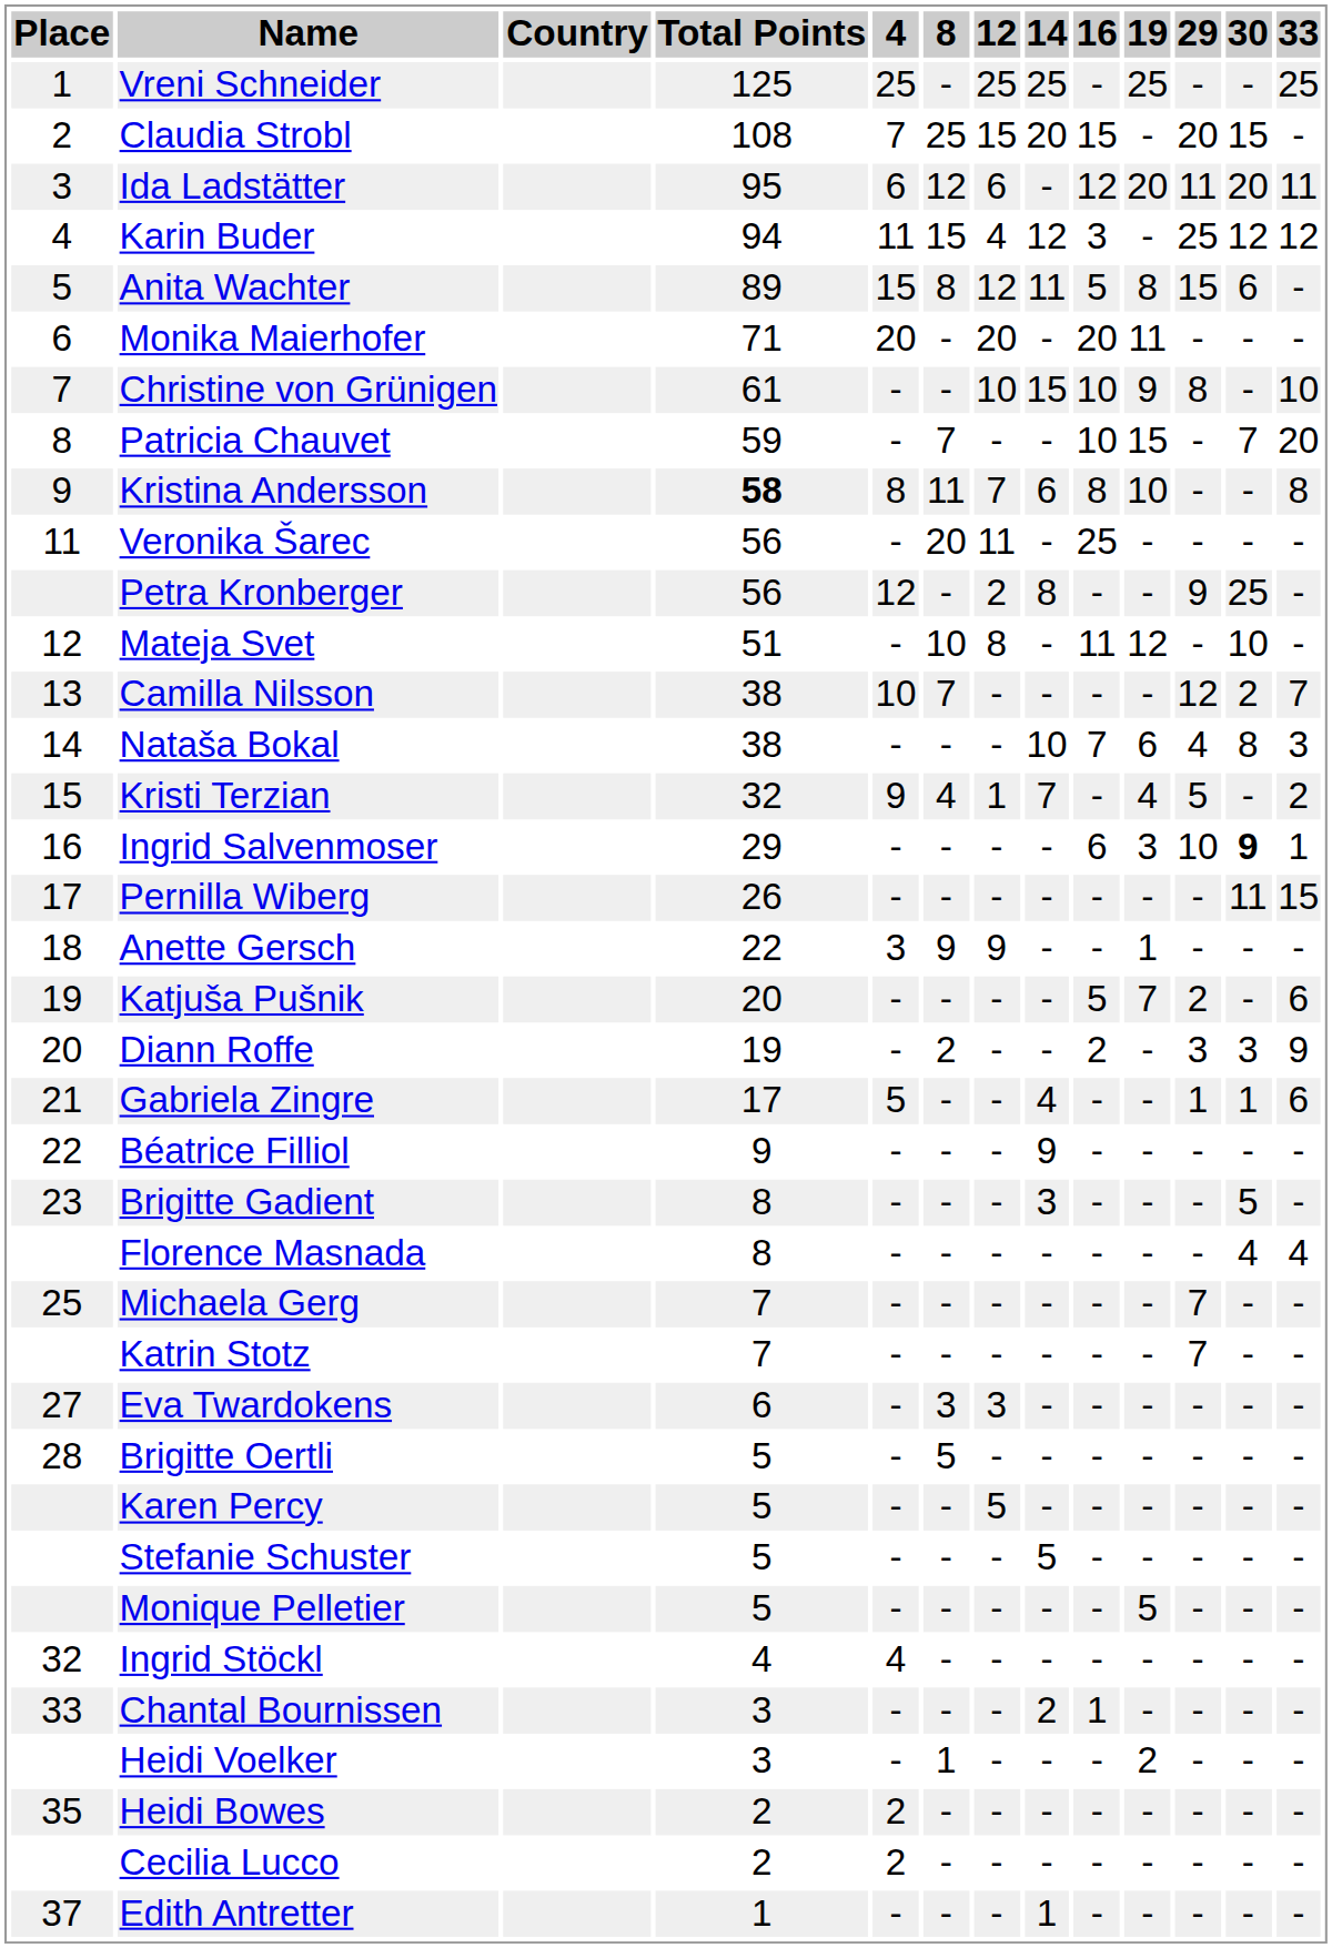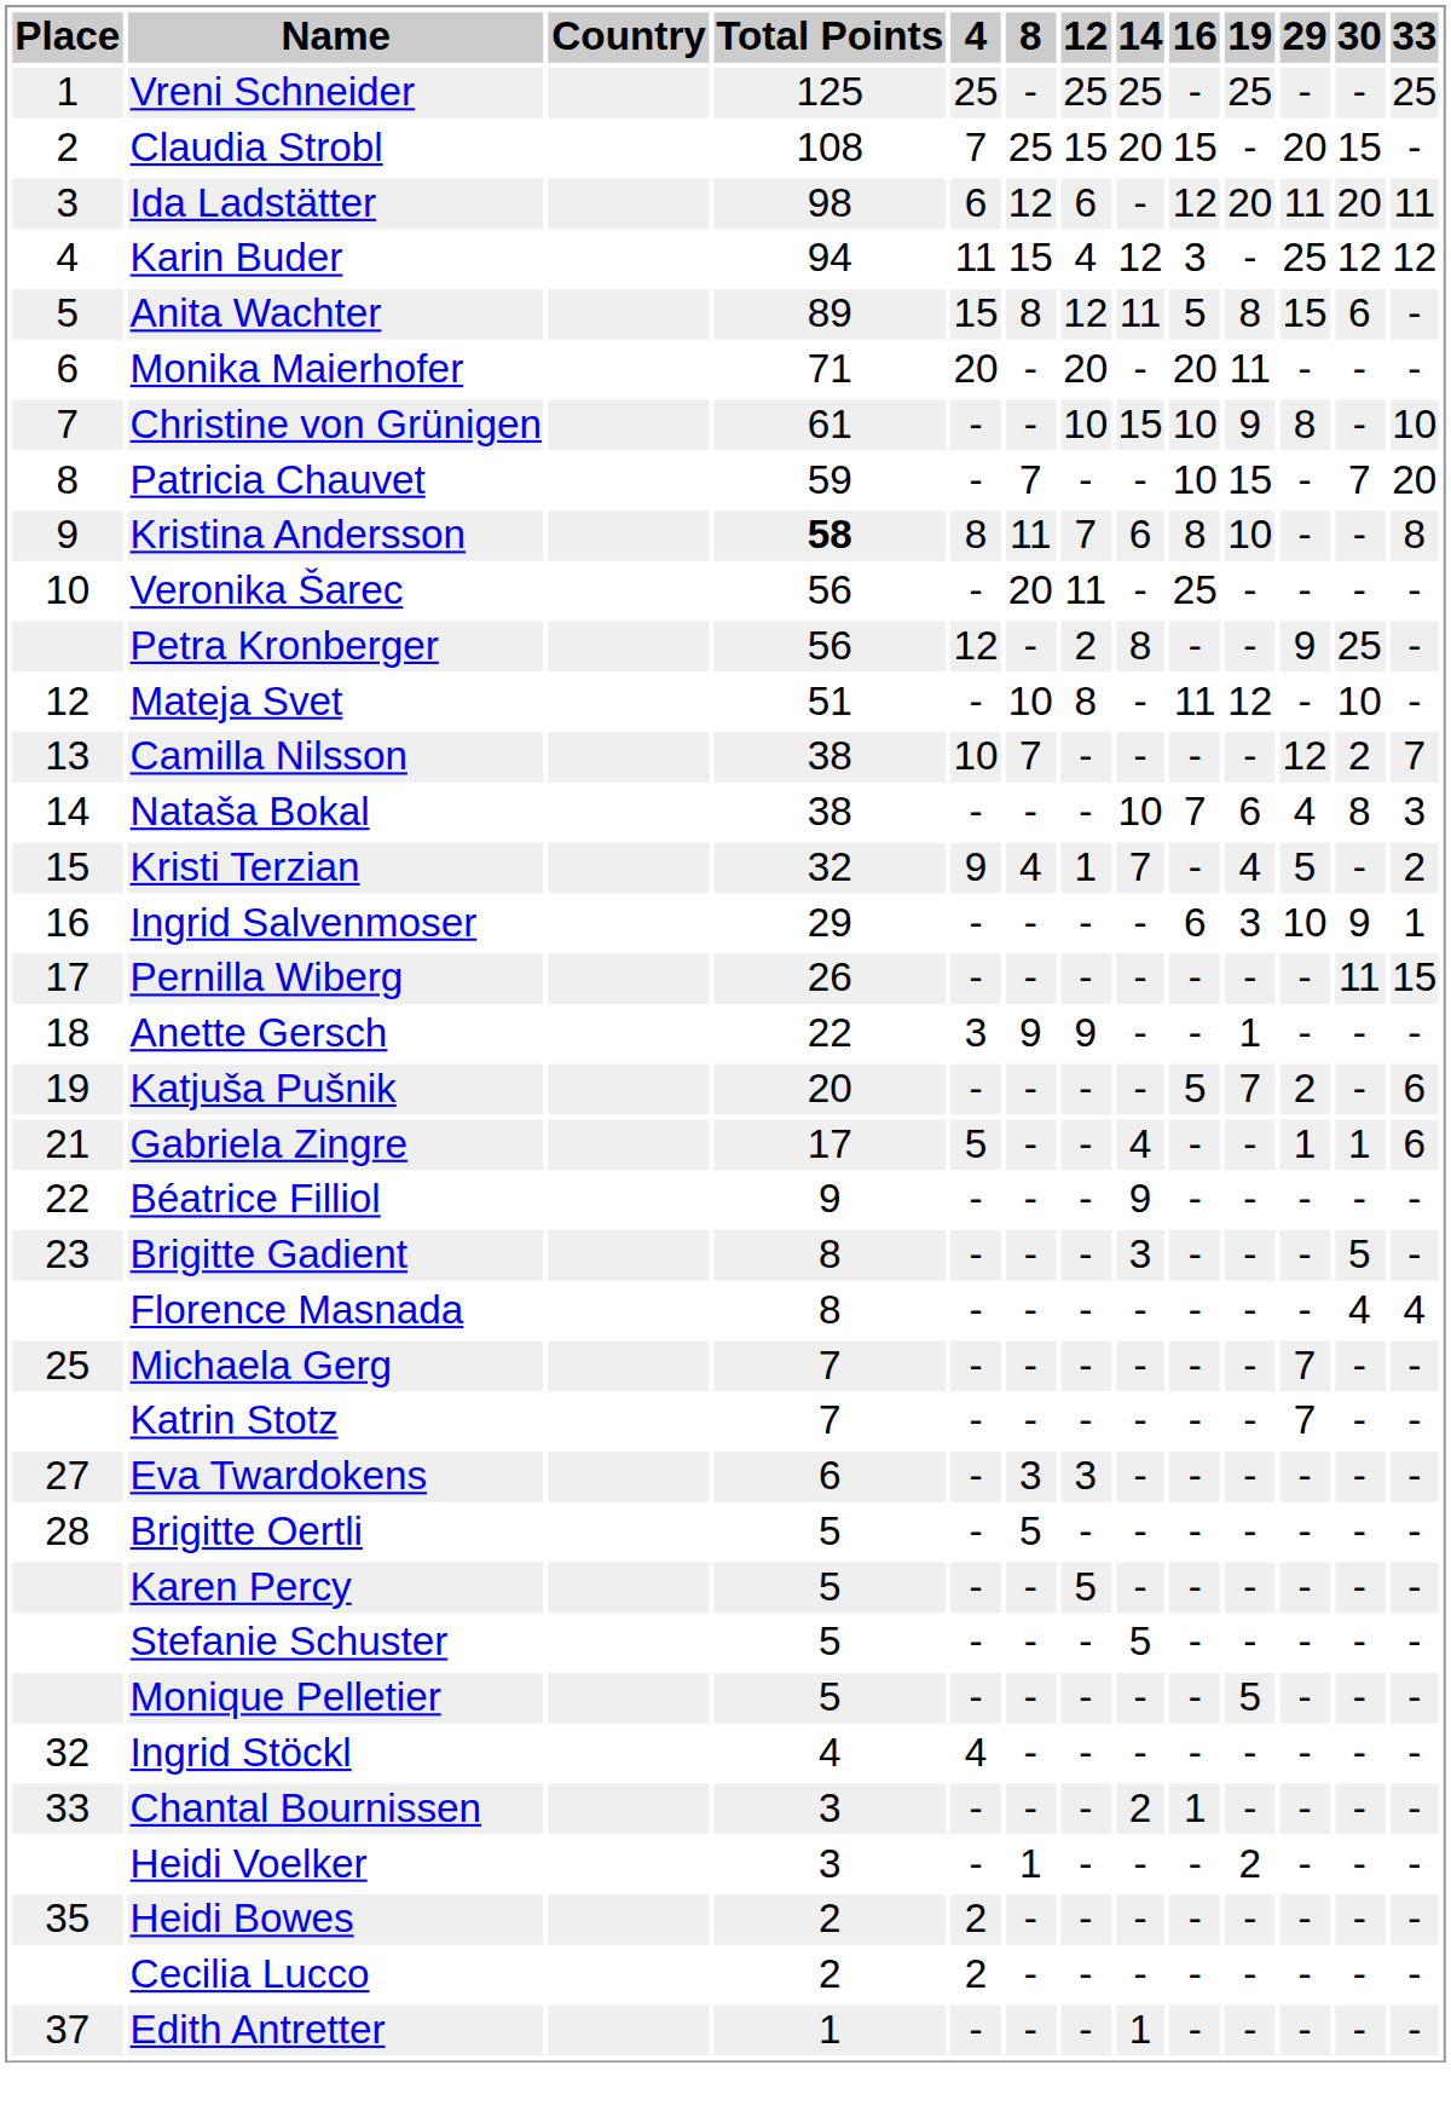Ida Ladstätter | Total Points: 95 -> 98
Veronika Šarec | Place: 11 -> 10
Ingrid Salvenmoser | 30: bold -> normal
- row: 20 | Diann Roffe | 19 | - | 2 | - | - | 2 | - | 3 | 3 | 9
